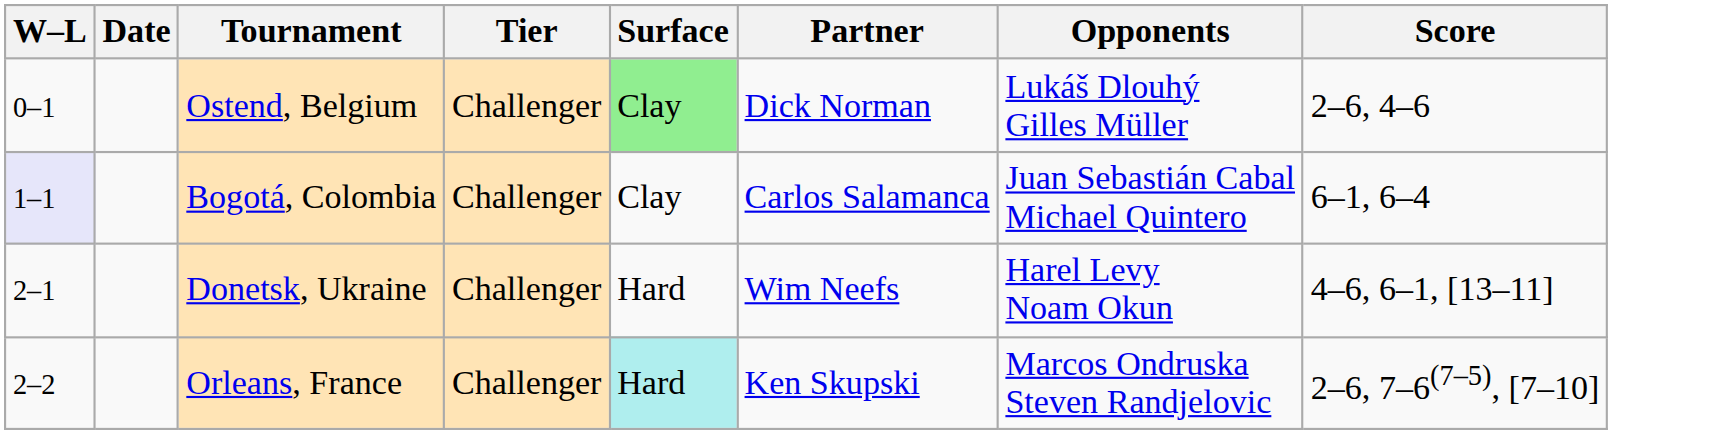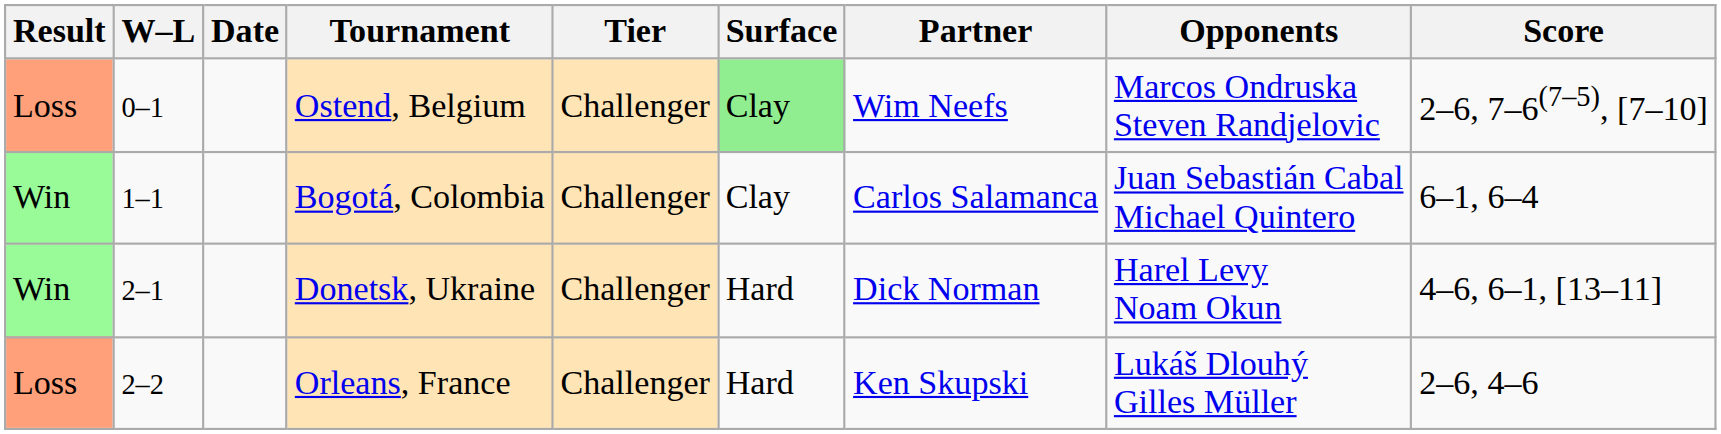+ column: Result | Loss | Win | Win | Loss
Ostend, Belgium | Partner: Dick Norman -> Wim Neefs
Ostend, Belgium | Opponents: Lukáš Dlouhý Gilles Müller -> Marcos Ondruska Steven Randjelovic
Ostend, Belgium | Score: 2–6, 4–6 -> 2–6, 7–6(7–5), [7–10]
Bogotá, Colombia | W–L: lavender background -> no background
Donetsk, Ukraine | Partner: Wim Neefs -> Dick Norman
Orleans, France | Surface: paleturquoise background -> no background
Orleans, France | Opponents: Marcos Ondruska Steven Randjelovic -> Lukáš Dlouhý Gilles Müller
Orleans, France | Score: 2–6, 7–6(7–5), [7–10] -> 2–6, 4–6
